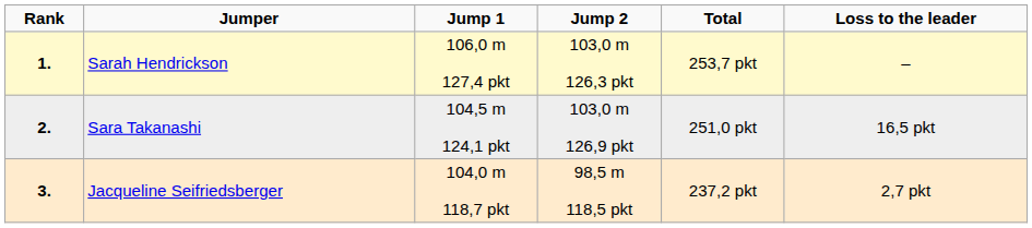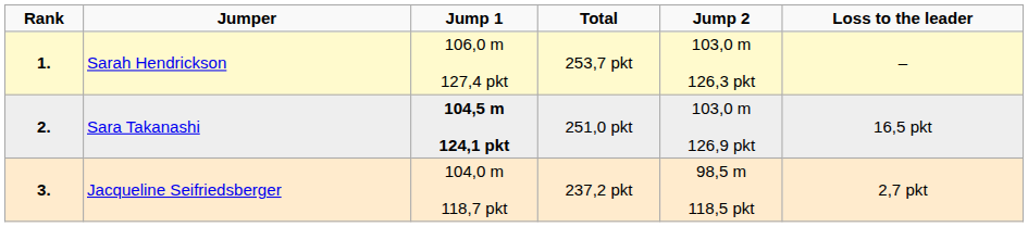columns swapped: Jump 2 <-> Total
Sara Takanashi | Jump 1: normal -> bold
